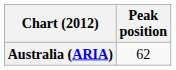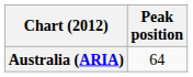Australia (ARIA) | Peak position: 62 -> 64
